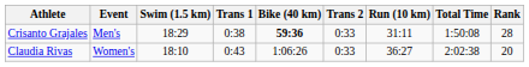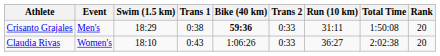Crisanto Grajales | Rank: 28 -> 20
